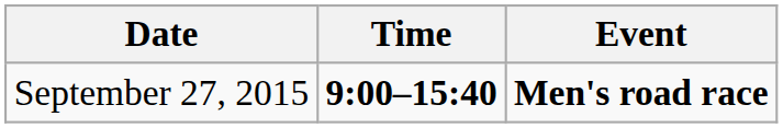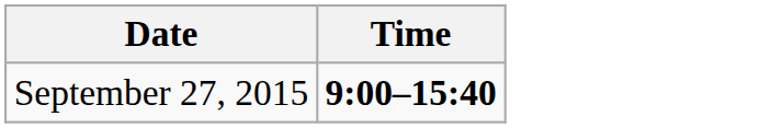- column: Event | Men's road race
